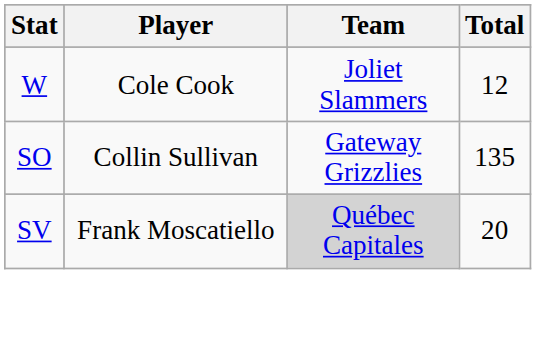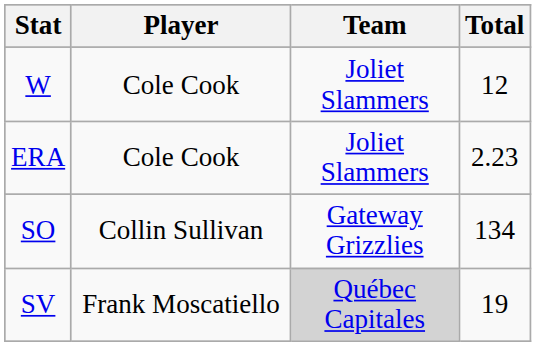+ row: ERA | Cole Cook | Joliet Slammers | 2.23
SO | Total: 135 -> 134
SV | Total: 20 -> 19
